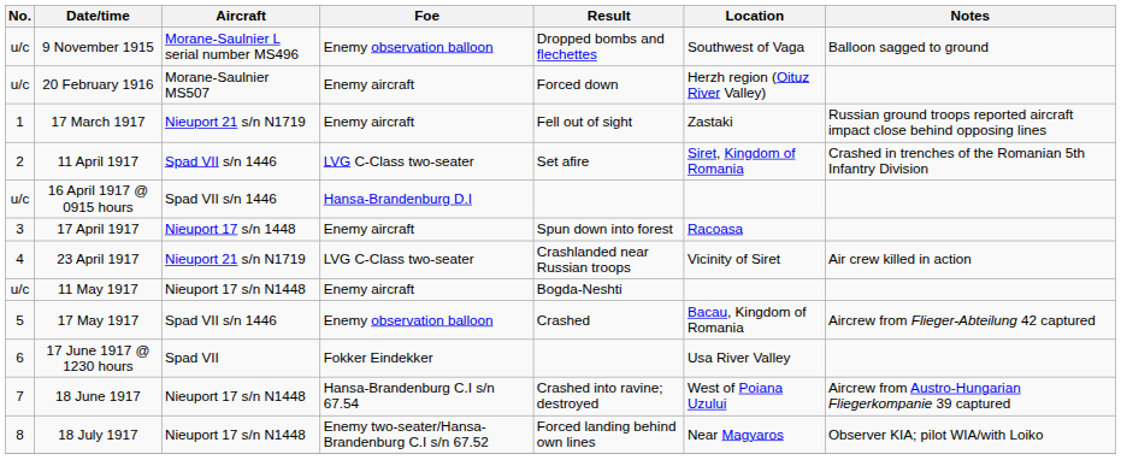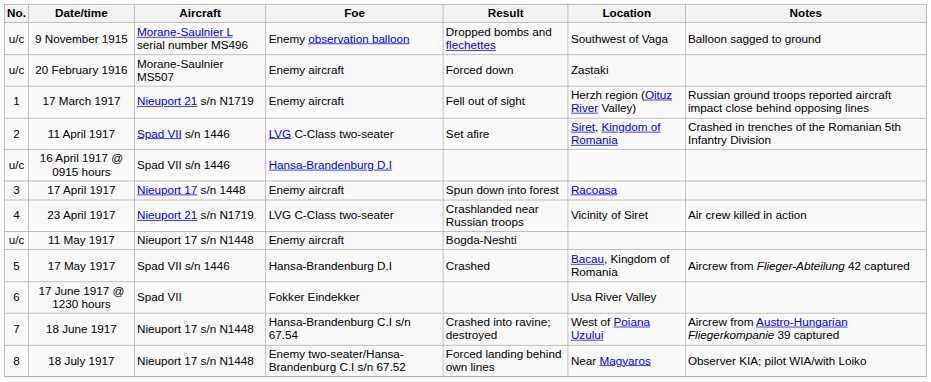20 February 1916 | Location: Herzh region (Oituz River Valley) -> Zastaki
17 March 1917 | Location: Zastaki -> Herzh region (Oituz River Valley)
17 May 1917 | Foe: Enemy observation balloon -> Hansa-Brandenburg D.I
